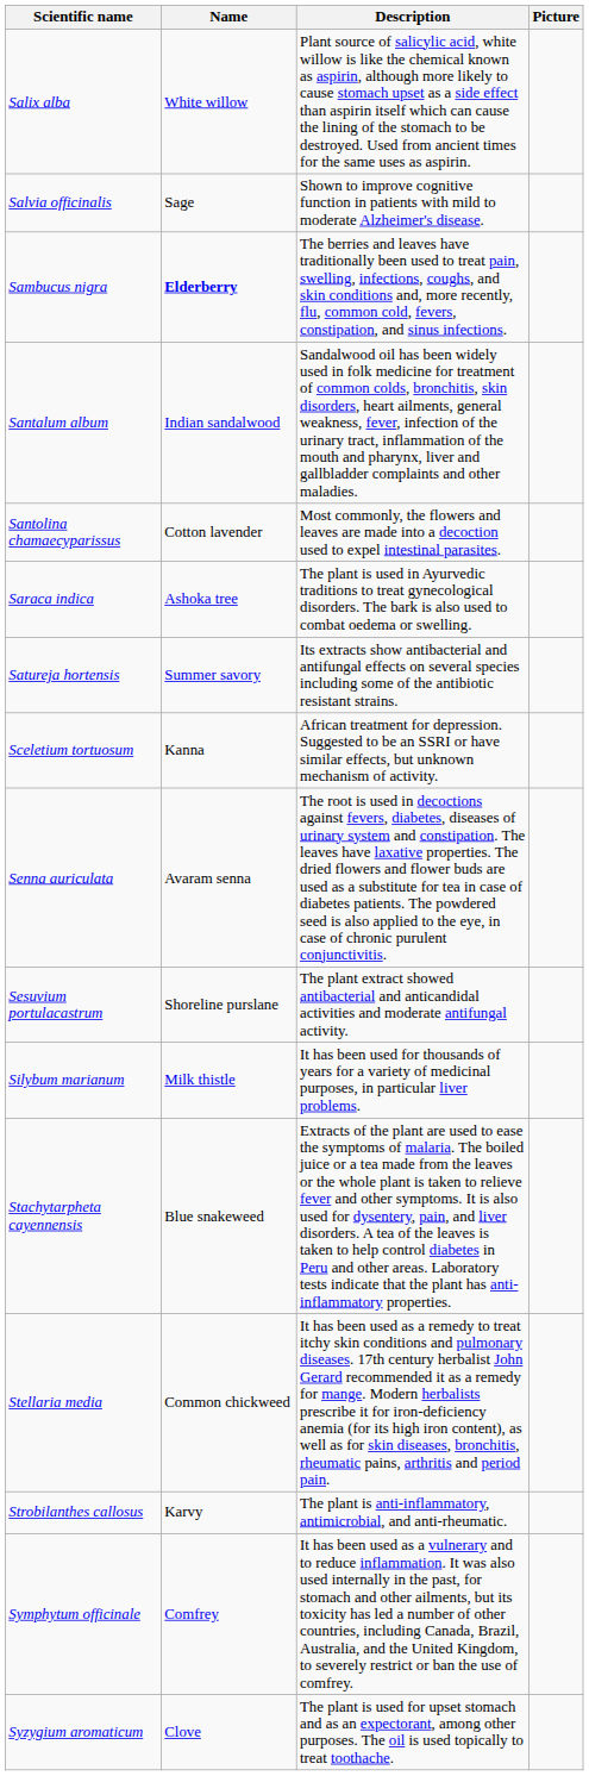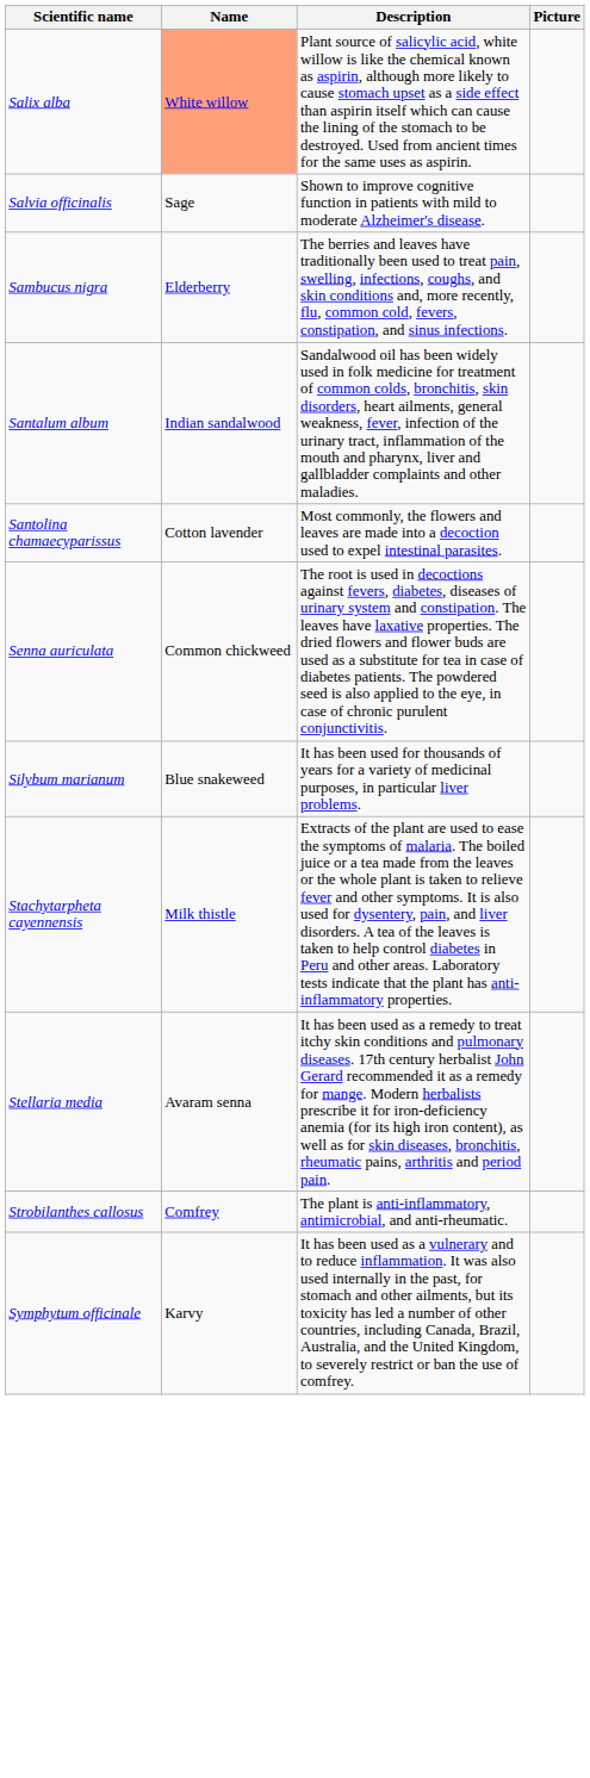Salix alba | Name: no background -> lightsalmon background
Sambucus nigra | Name: bold -> normal
- row: Saraca indica | Ashoka tree | The plant is used in Ayurvedic traditions to treat gynecological disorders. The bark is also used to combat oedema or swelling.
- row: Satureja hortensis | Summer savory | Its extracts show antibacterial and antifungal effects on several species including some of the antibiotic resistant strains.
- row: Sceletium tortuosum | Kanna | African treatment for depression. Suggested to be an SSRI or have similar effects, but unknown mechanism of activity.
Senna auriculata | Name: Avaram senna -> Common chickweed
- row: Sesuvium portulacastrum | Shoreline purslane | The plant extract showed antibacterial and anticandidal activities and moderate antifungal activity.
Silybum marianum | Name: Milk thistle -> Blue snakeweed
Stachytarpheta cayennensis | Name: Blue snakeweed -> Milk thistle
Stellaria media | Name: Common chickweed -> Avaram senna
Strobilanthes callosus | Name: Karvy -> Comfrey
Symphytum officinale | Name: Comfrey -> Karvy
- row: Syzygium aromaticum | Clove | The plant is used for upset stomach and as an expectorant, among other purposes. The oil is used topically to treat toothache.
